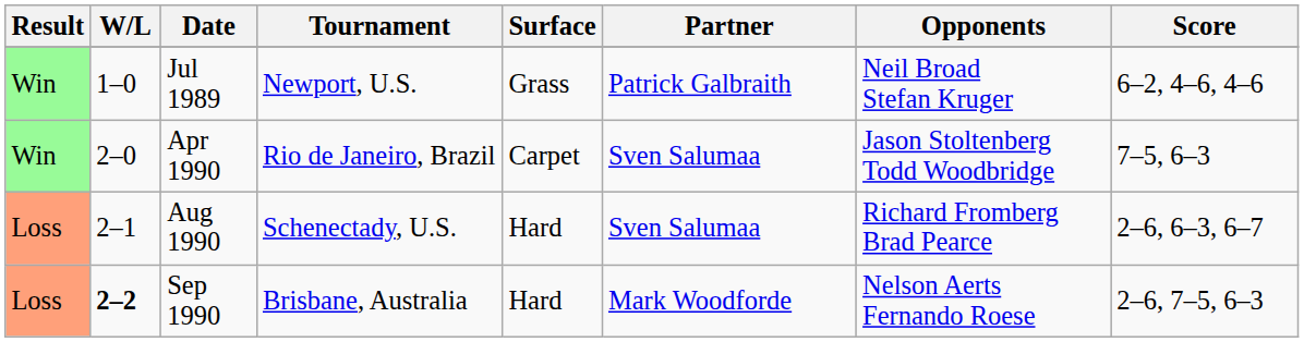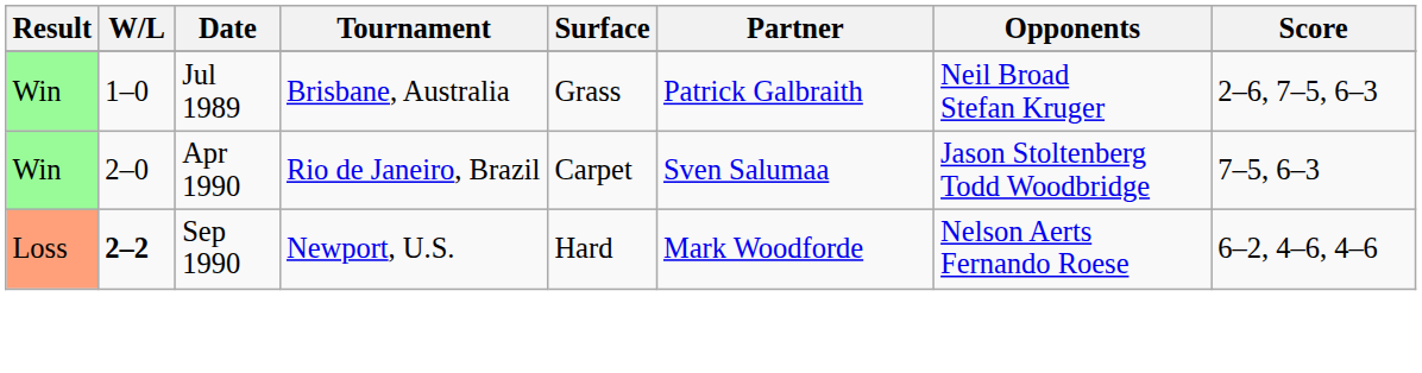Jul 1989 | Tournament: Newport, U.S. -> Brisbane, Australia
Jul 1989 | Score: 6–2, 4–6, 4–6 -> 2–6, 7–5, 6–3
- row: Loss | 2–1 | Aug 1990 | Schenectady, U.S. | Hard | Sven Salumaa | Richard Fromberg Brad Pearce | 2–6, 6–3, 6–7
Sep 1990 | Tournament: Brisbane, Australia -> Newport, U.S.
Sep 1990 | Score: 2–6, 7–5, 6–3 -> 6–2, 4–6, 4–6
